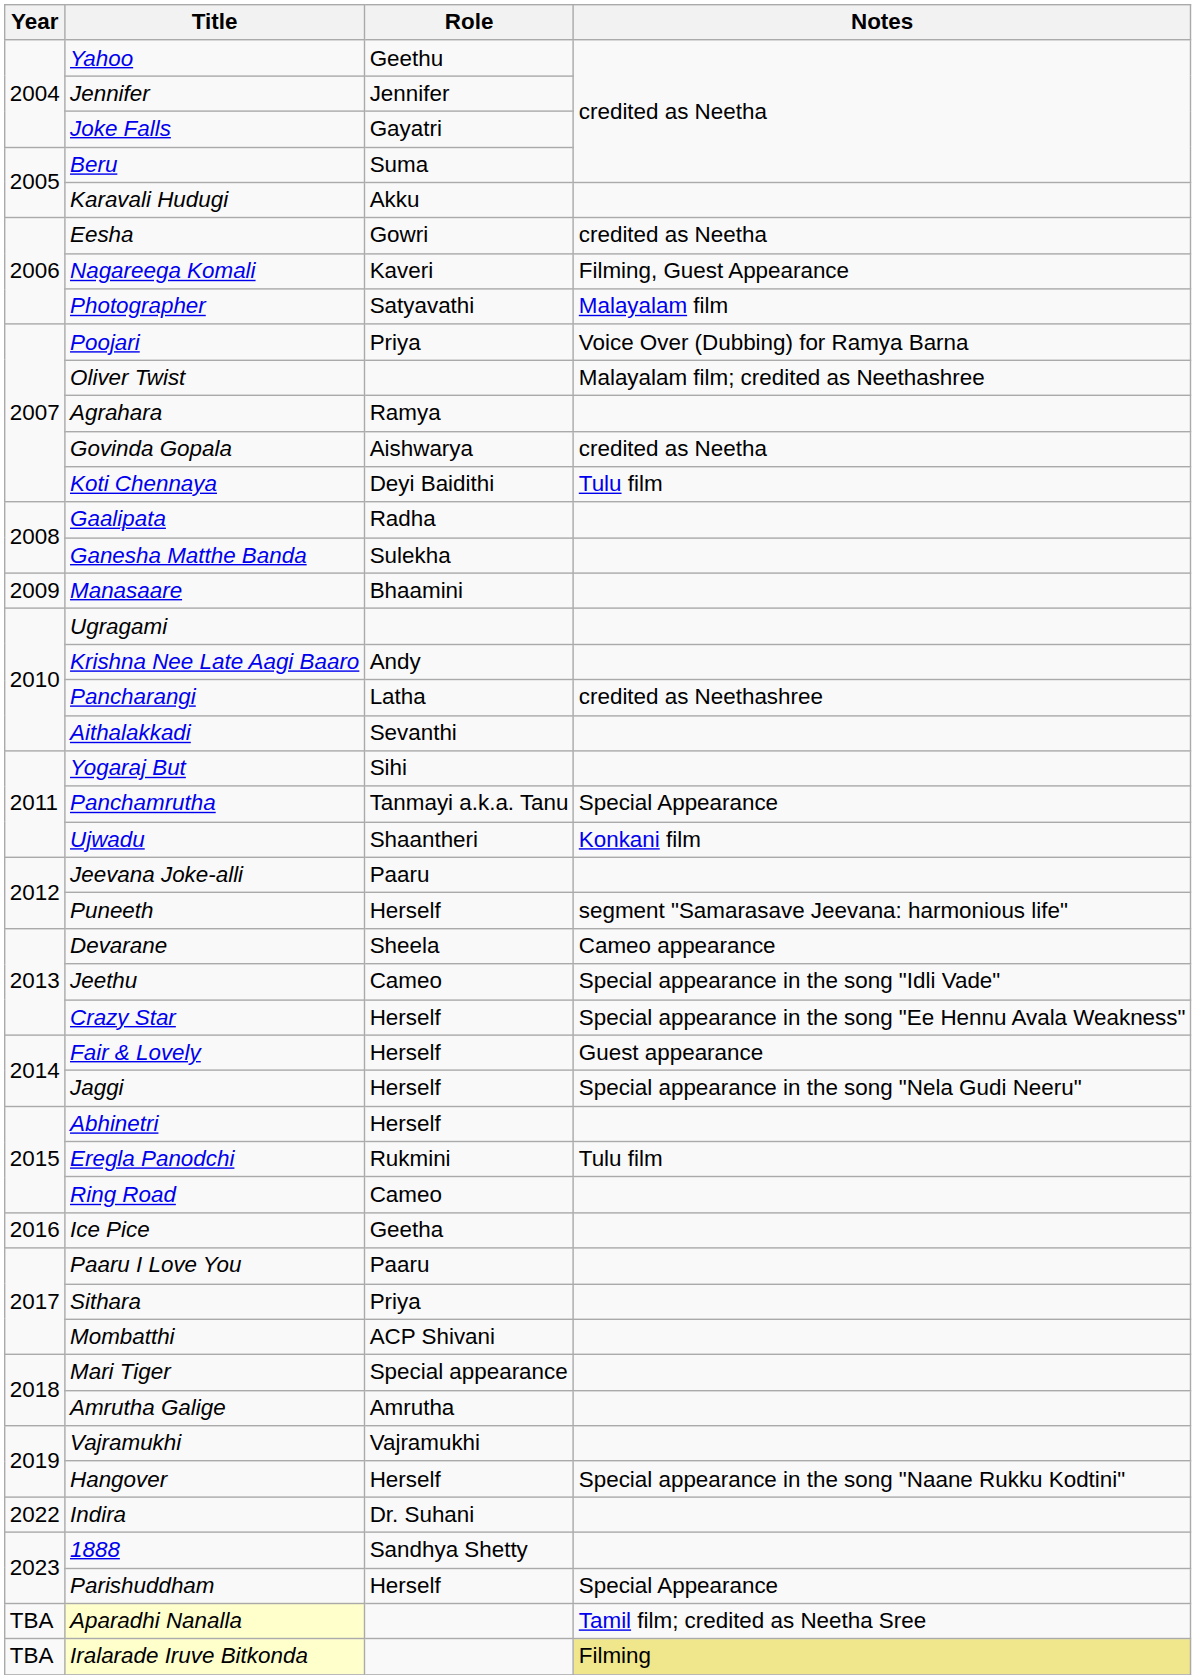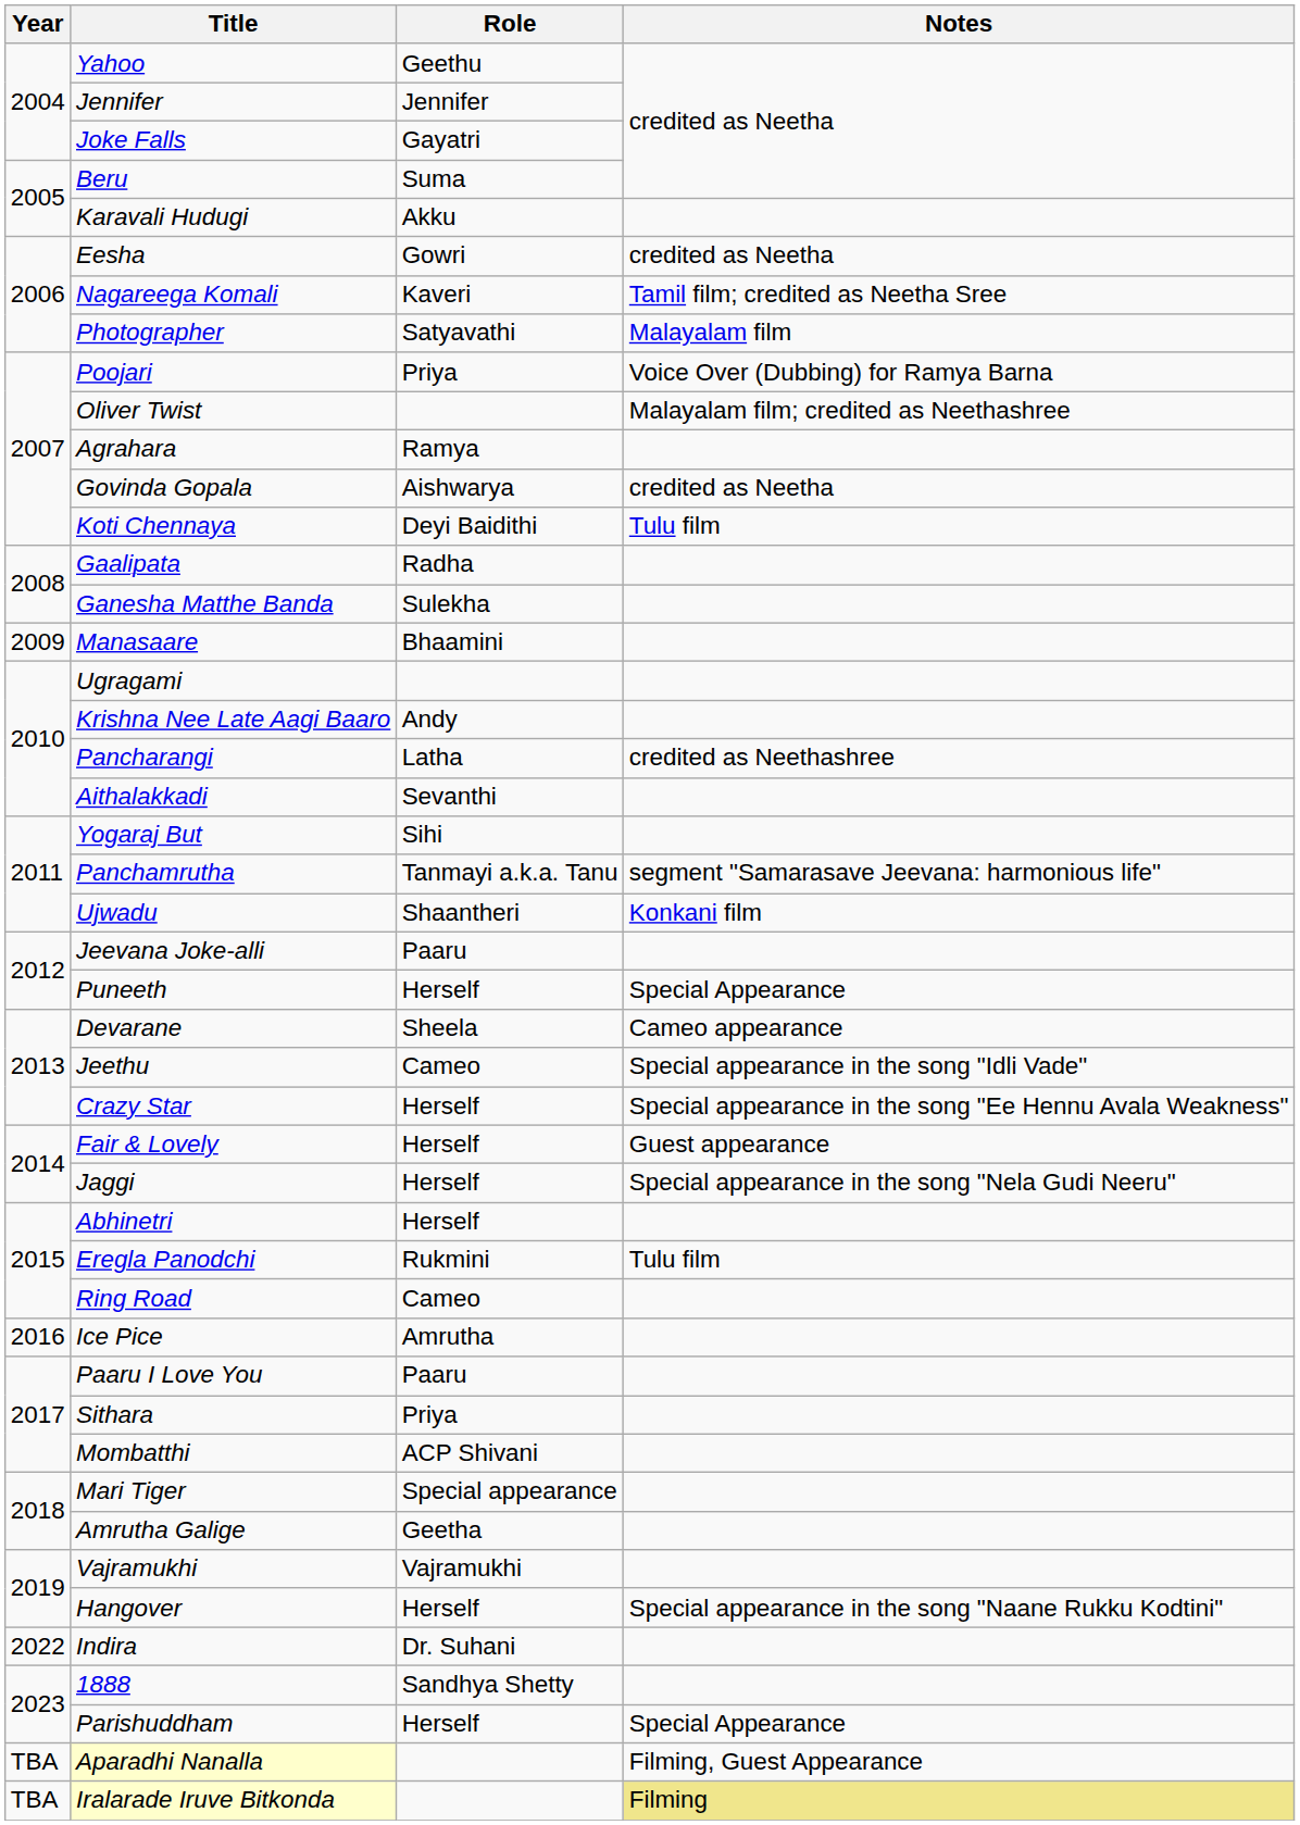Nagareega Komali | Notes: Filming, Guest Appearance -> Tamil film; credited as Neetha Sree
Panchamrutha | Notes: Special Appearance -> segment "Samarasave Jeevana: harmonious life"
Puneeth | Notes: segment "Samarasave Jeevana: harmonious life" -> Special Appearance
Ice Pice | Role: Geetha -> Amrutha
Amrutha Galige | Role: Amrutha -> Geetha
Aparadhi Nanalla | Notes: Tamil film; credited as Neetha Sree -> Filming, Guest Appearance
